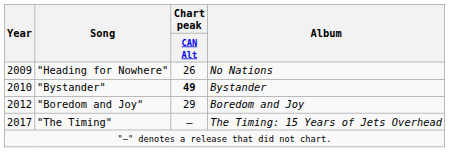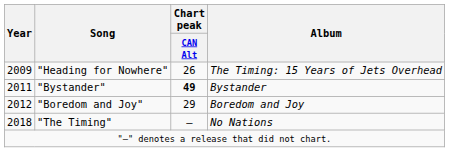"Heading for Nowhere" | Album: No Nations -> The Timing: 15 Years of Jets Overhead
"Bystander" | Year: 2010 -> 2011
"The Timing" | Year: 2017 -> 2018
"The Timing" | Album: The Timing: 15 Years of Jets Overhead -> No Nations
